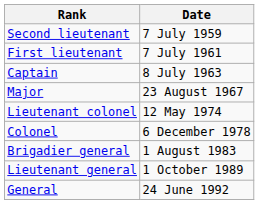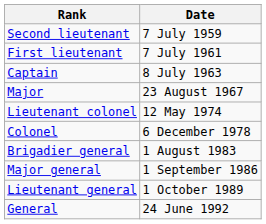+ row: Major general | 1 September 1986
